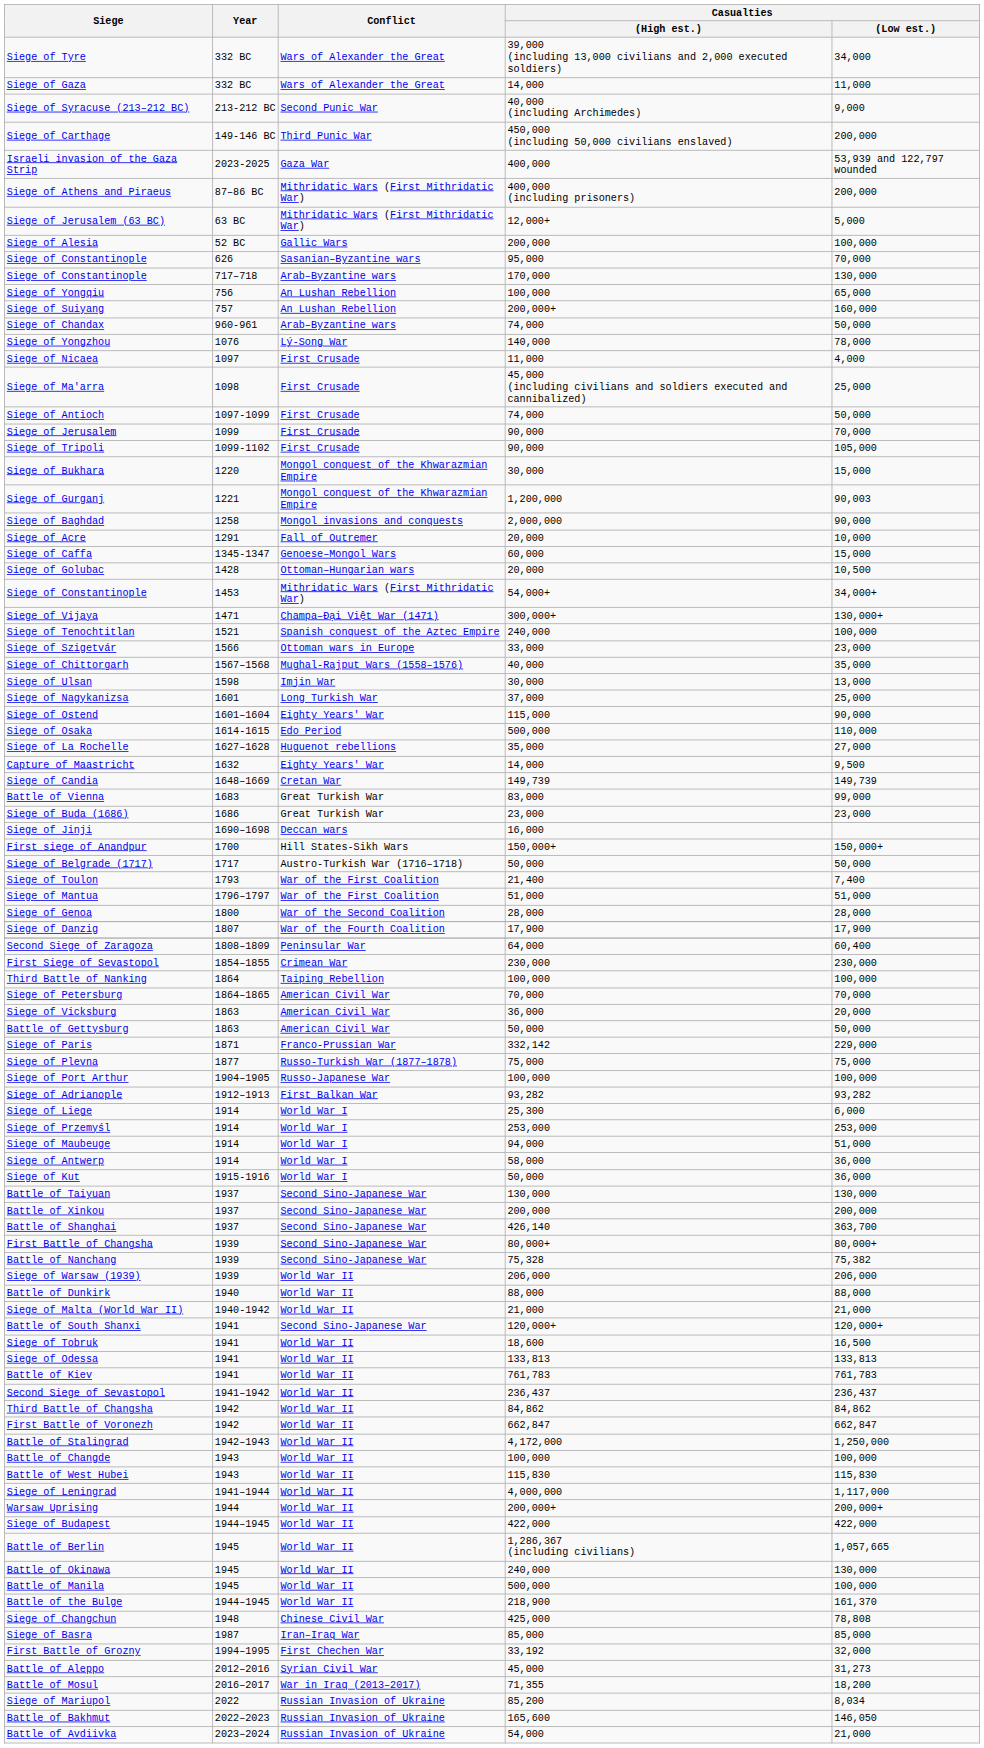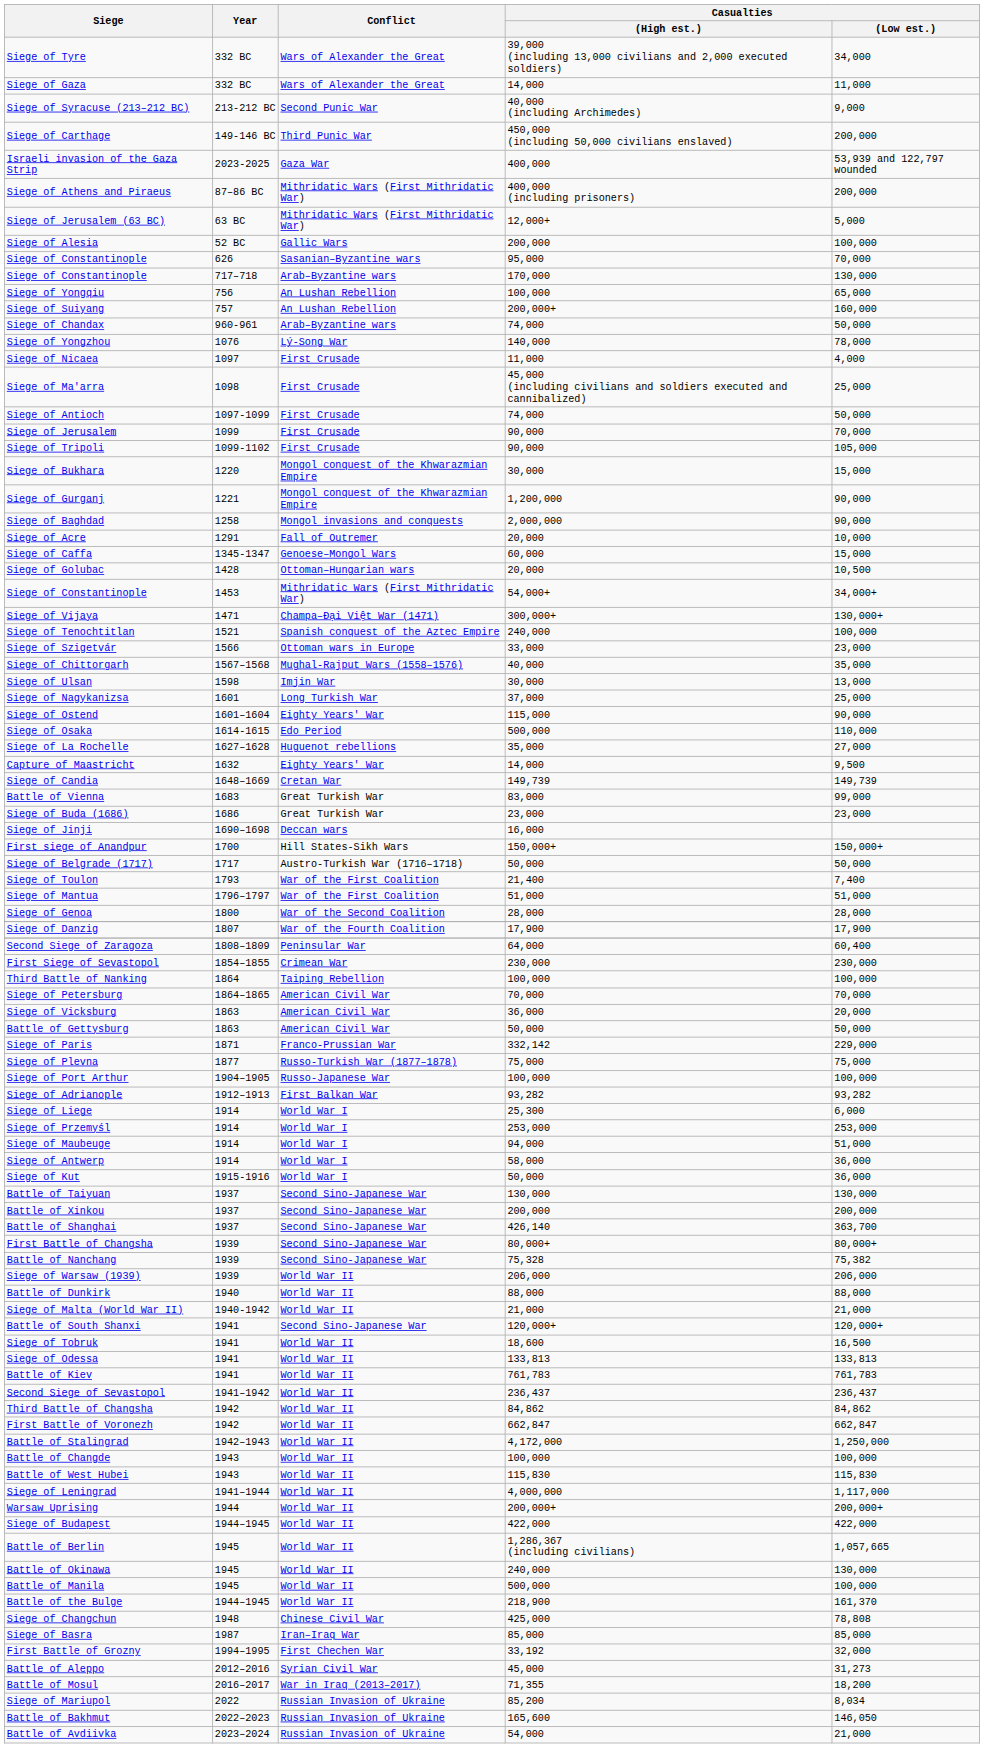Siege of Gurganj | Casualties / (Low est.): 90,003 -> 90,000
